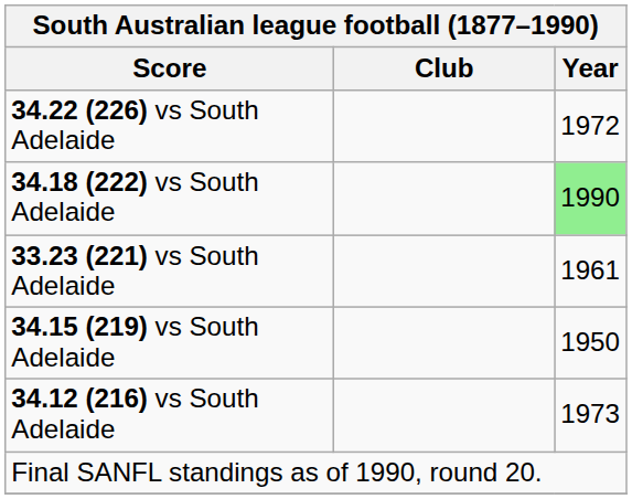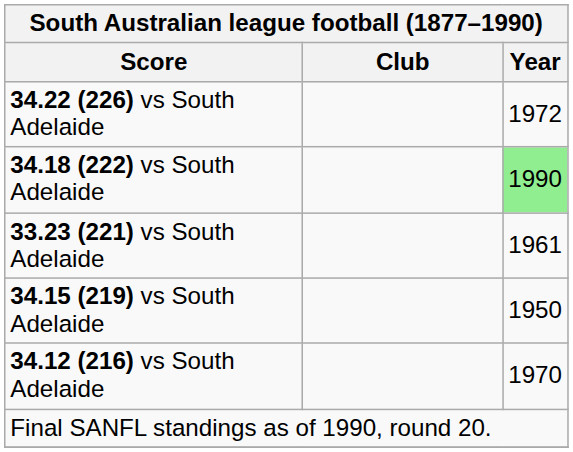34.12 (216) vs South Adelaide | South Australian league football (1877–1990) / Year: 1973 -> 1970
